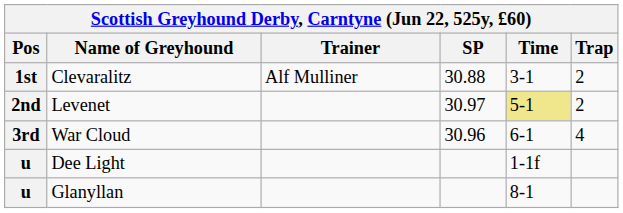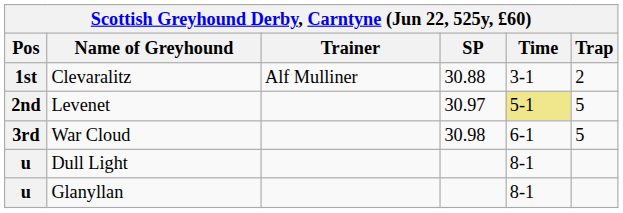Levenet | Trap: 2 -> 5
War Cloud | SP: 30.96 -> 30.98
War Cloud | Trap: 4 -> 5
- row: u | Dee Light | 1-1f
+ row: u | Dull Light | 8-1
